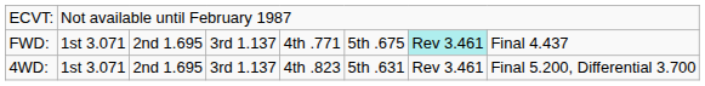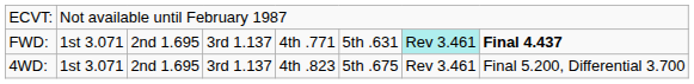FWD: | column 6: 5th .675 -> 5th .631
FWD: | column 8: normal -> bold
4WD: | column 6: 5th .631 -> 5th .675
